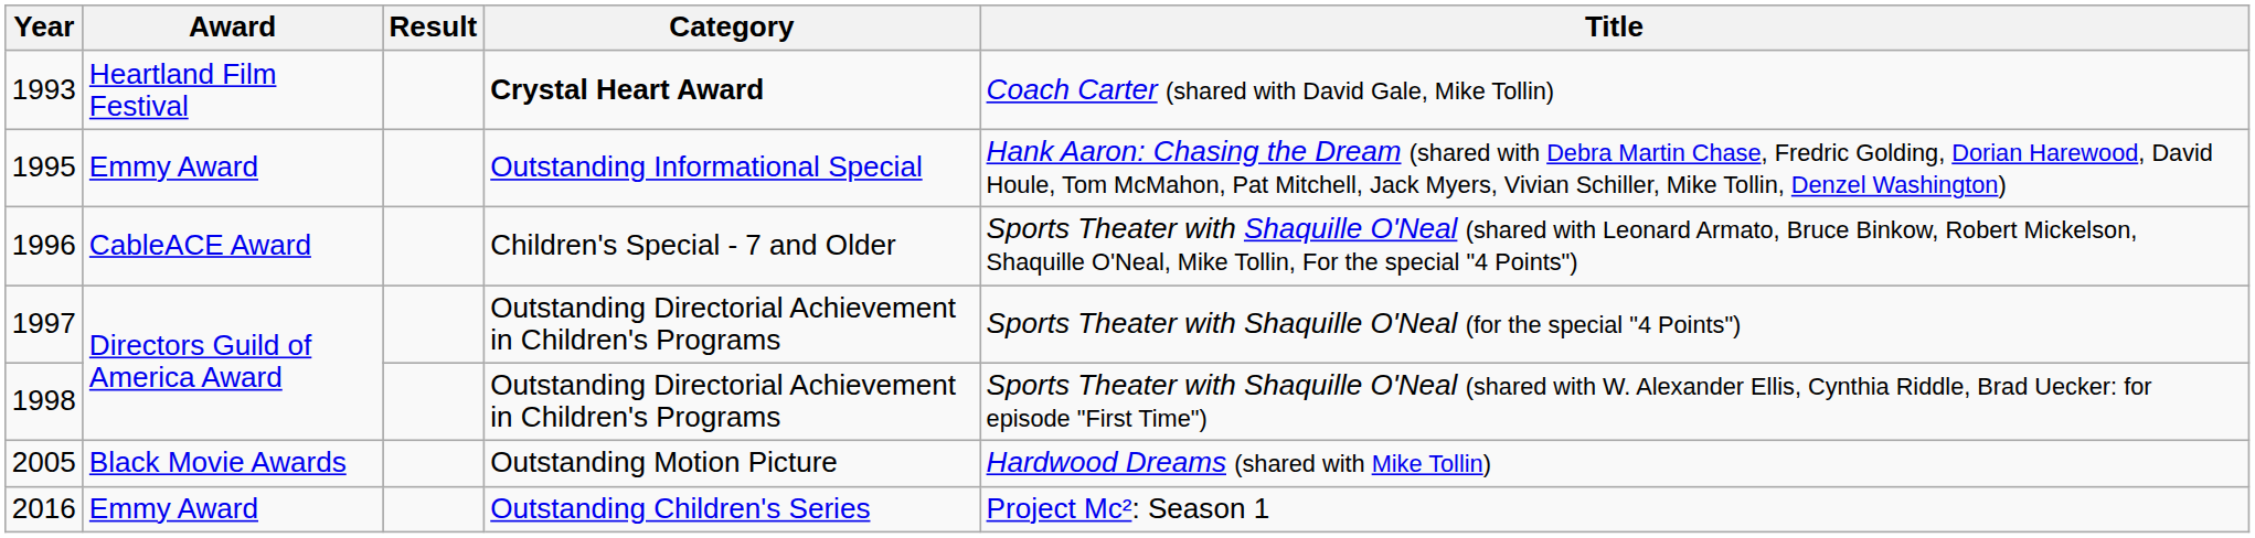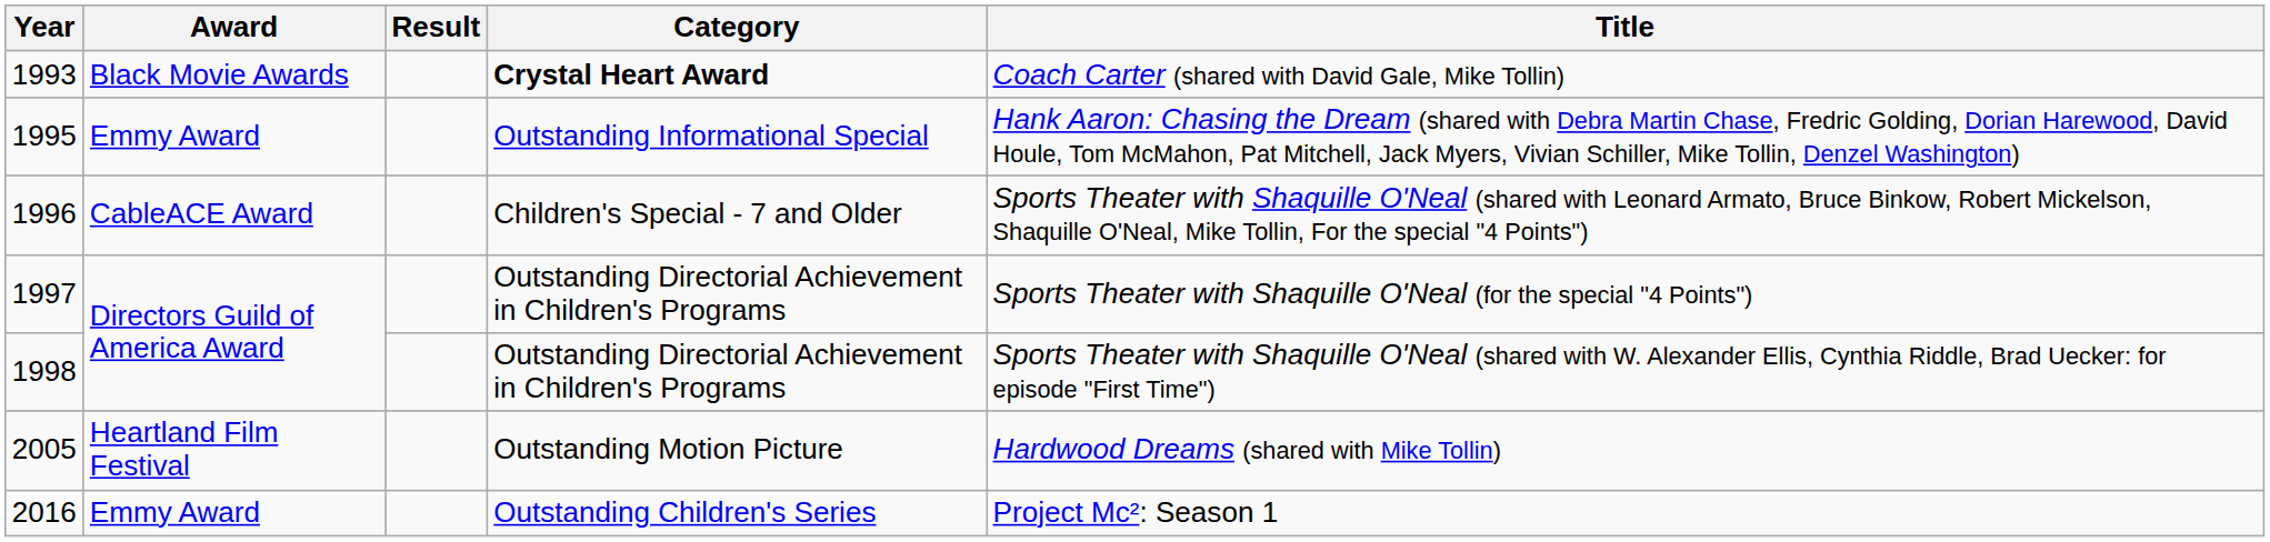1993 | Award: Heartland Film Festival -> Black Movie Awards
2005 | Award: Black Movie Awards -> Heartland Film Festival
